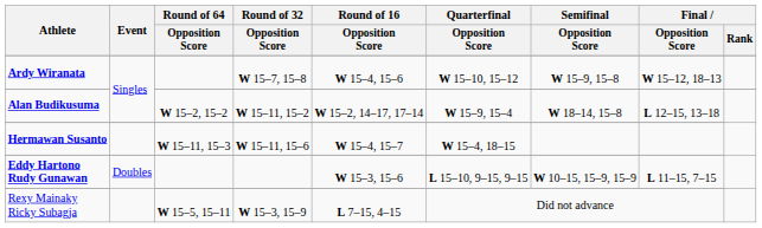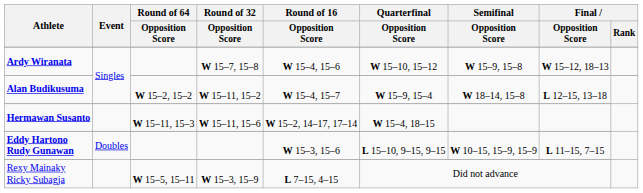Alan Budikusuma | Round of 16 / Opposition Score: W 15–2, 14–17, 17–14 -> W 15–4, 15–7
Hermawan Susanto | Round of 16 / Opposition Score: W 15–4, 15–7 -> W 15–2, 14–17, 17–14
